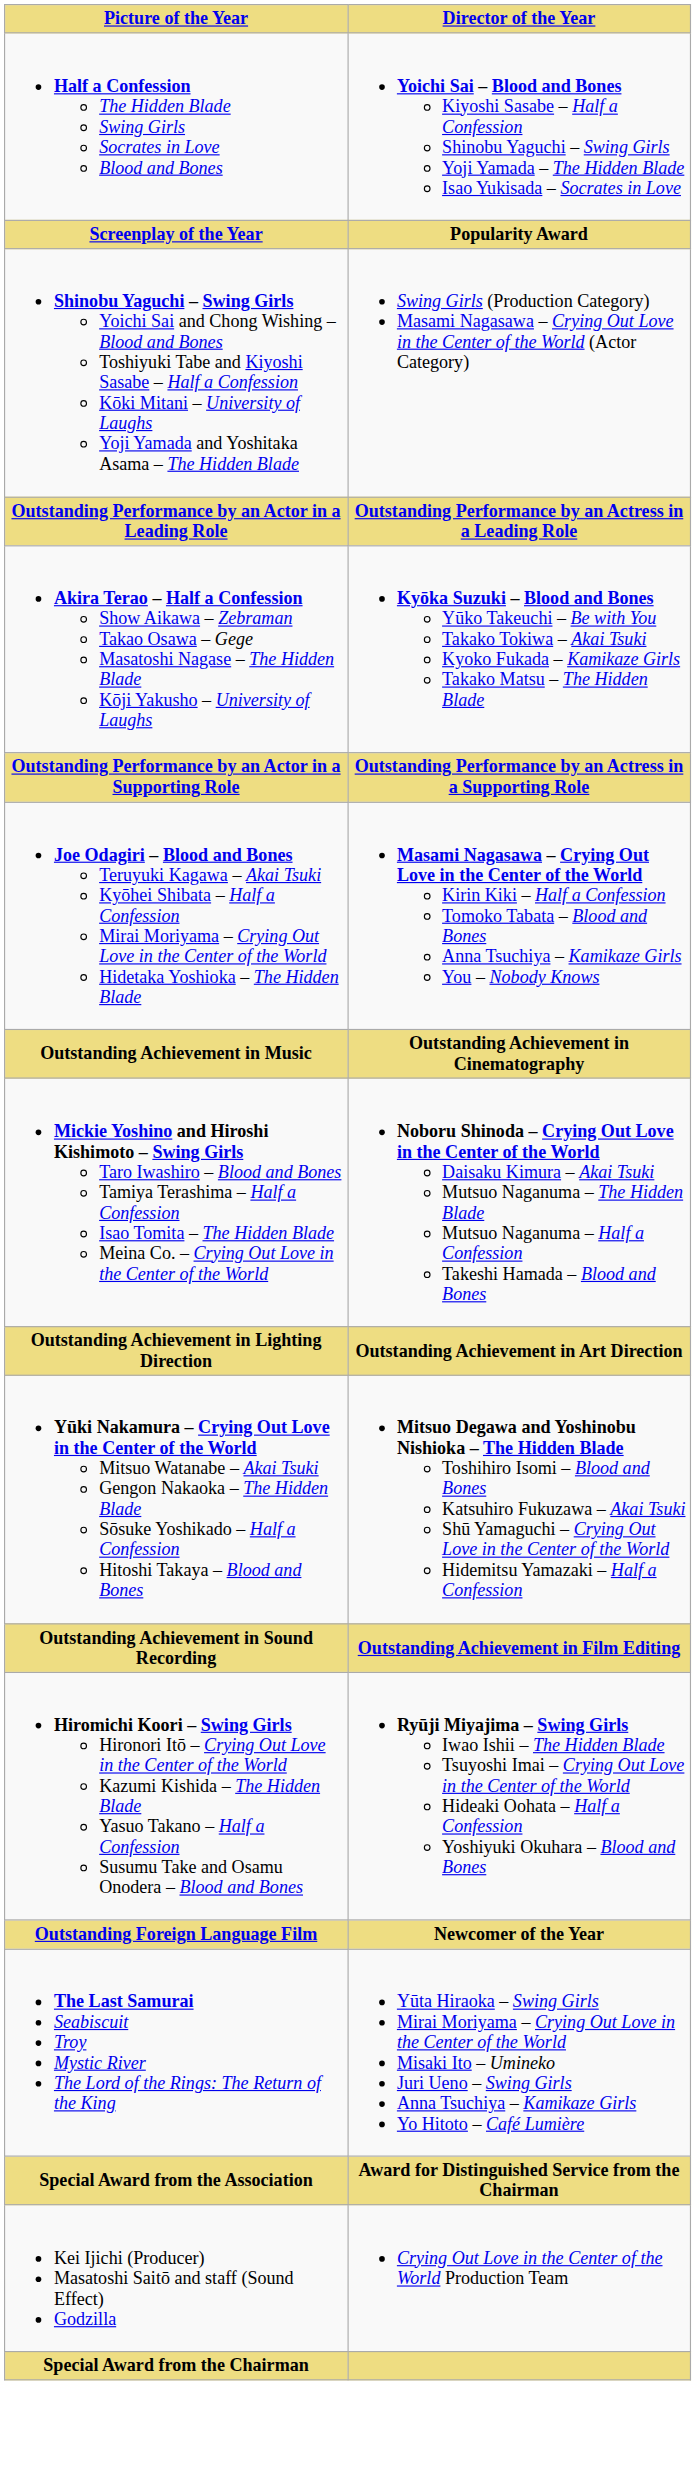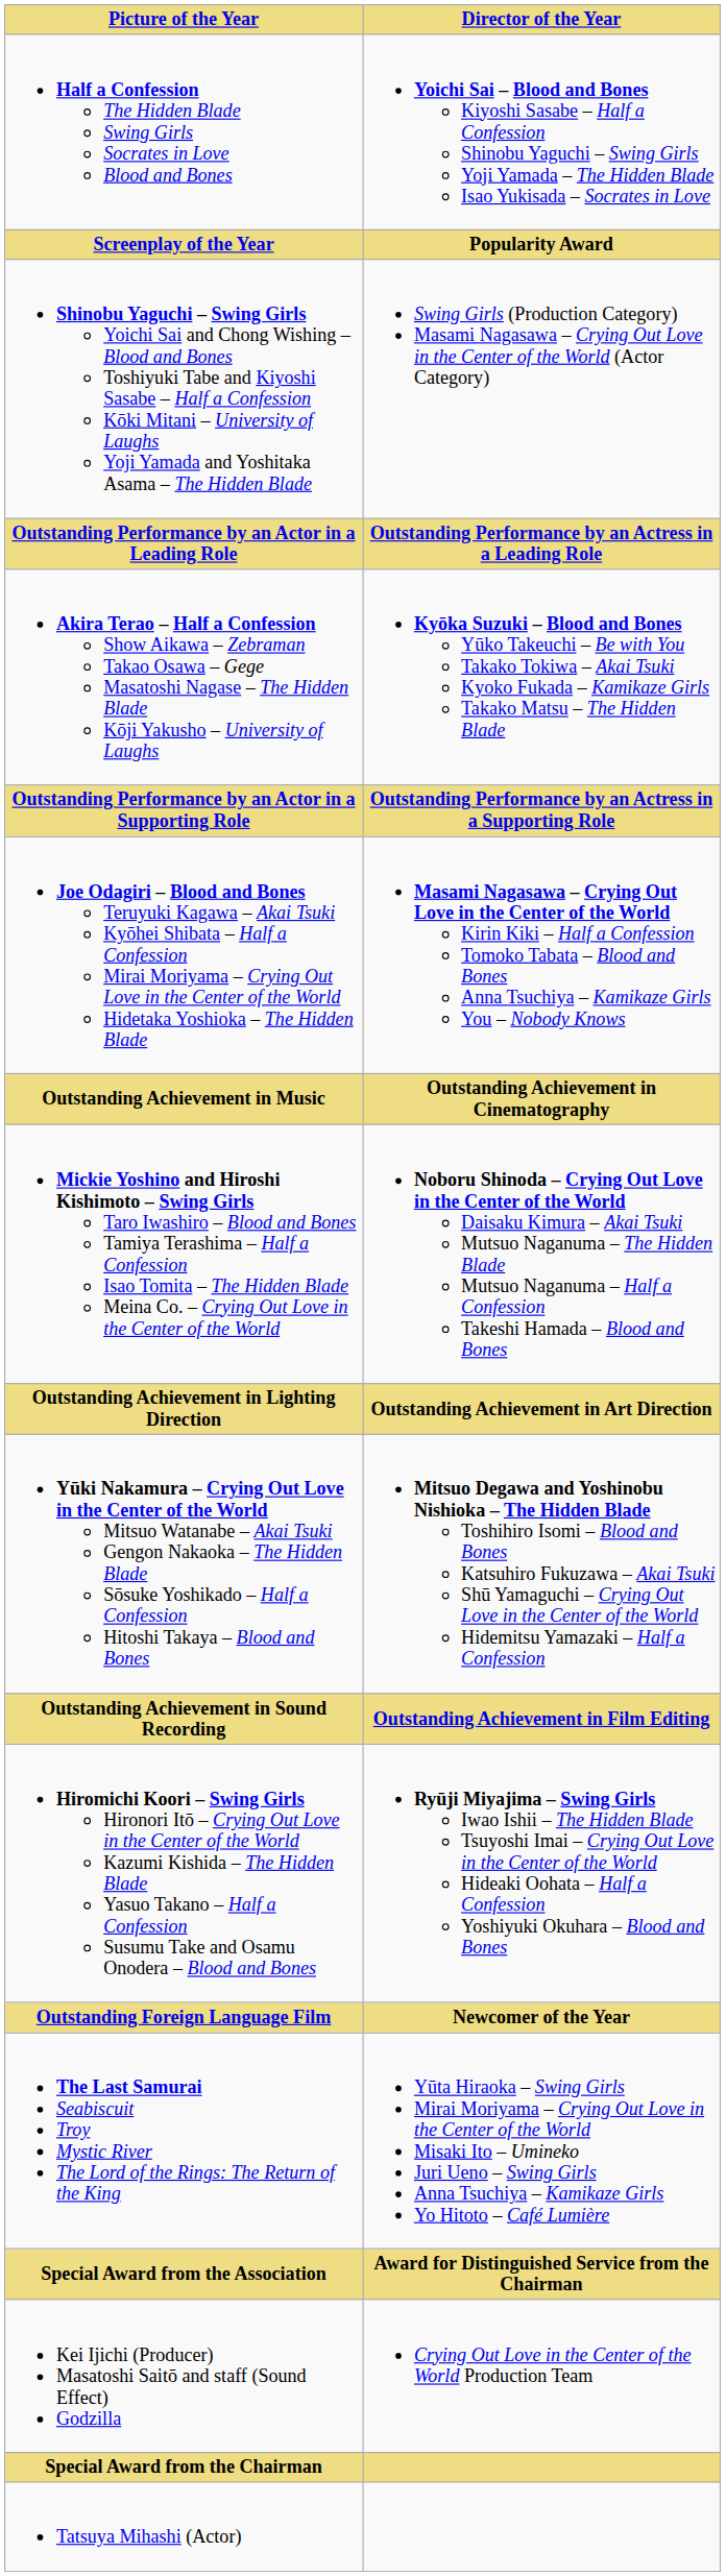+ row: Tatsuya Mihashi (Actor)
